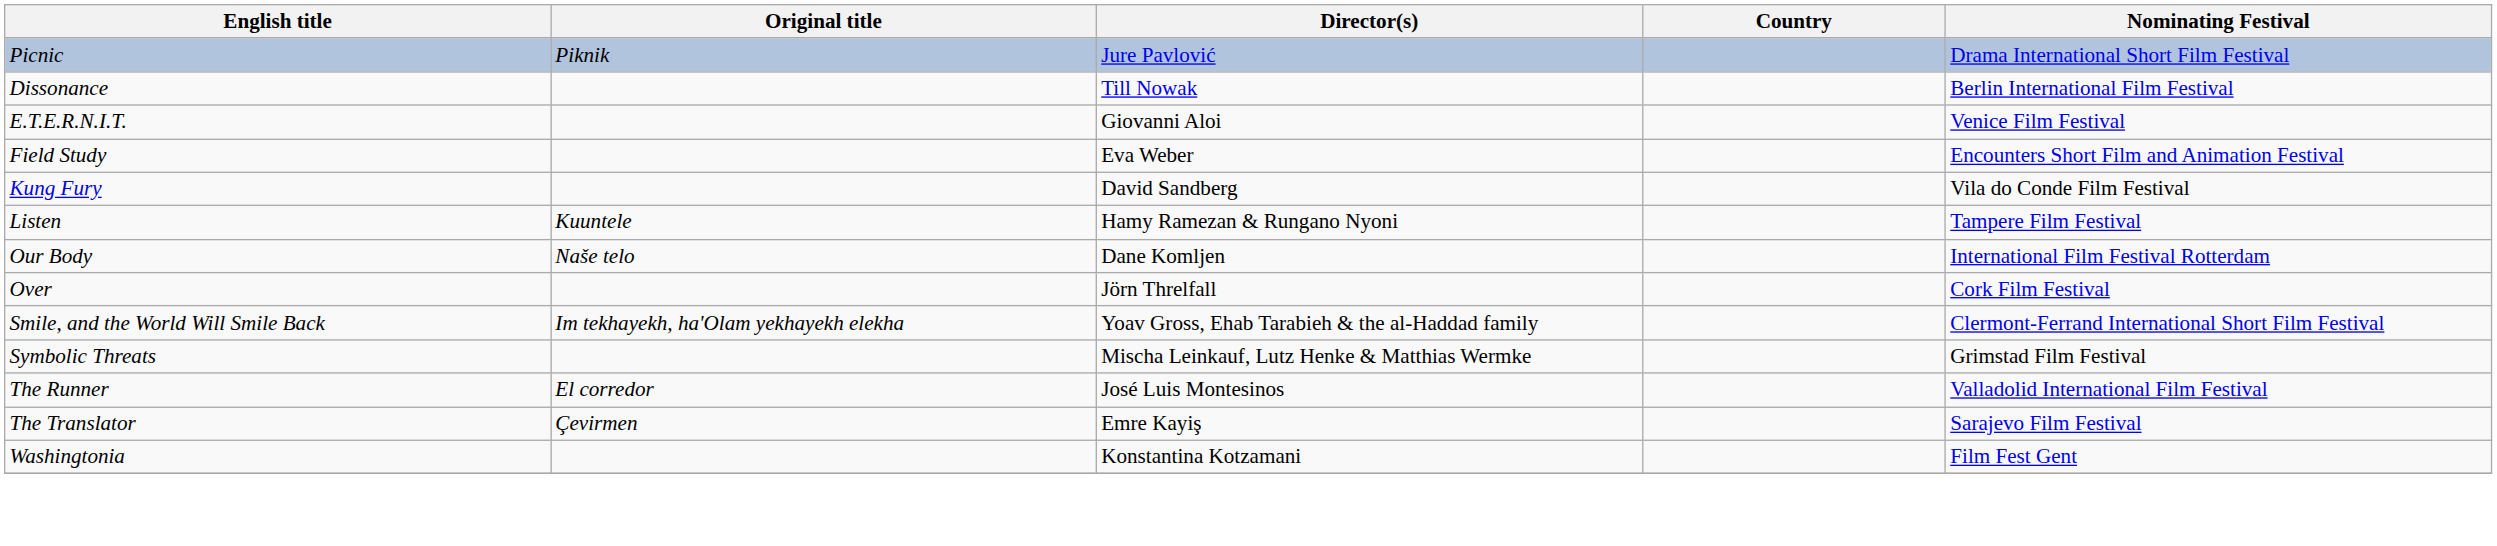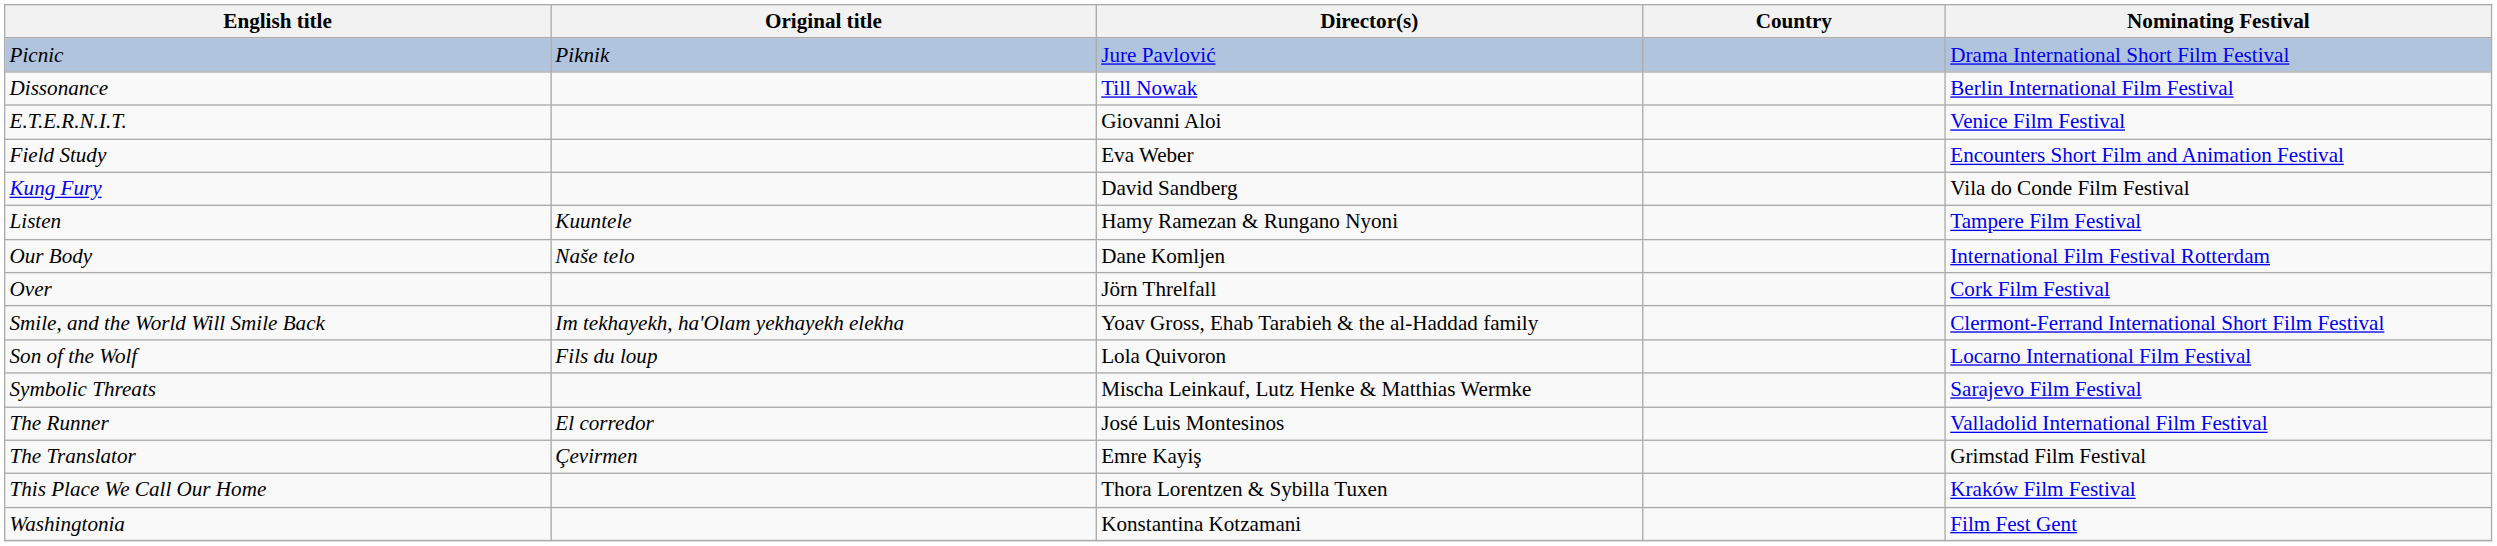+ row: Son of the Wolf | Fils du loup | Lola Quivoron | Locarno International Film Festival
Symbolic Threats | Nominating Festival: Grimstad Film Festival -> Sarajevo Film Festival
The Translator | Nominating Festival: Sarajevo Film Festival -> Grimstad Film Festival
+ row: This Place We Call Our Home | Thora Lorentzen & Sybilla Tuxen | Kraków Film Festival
